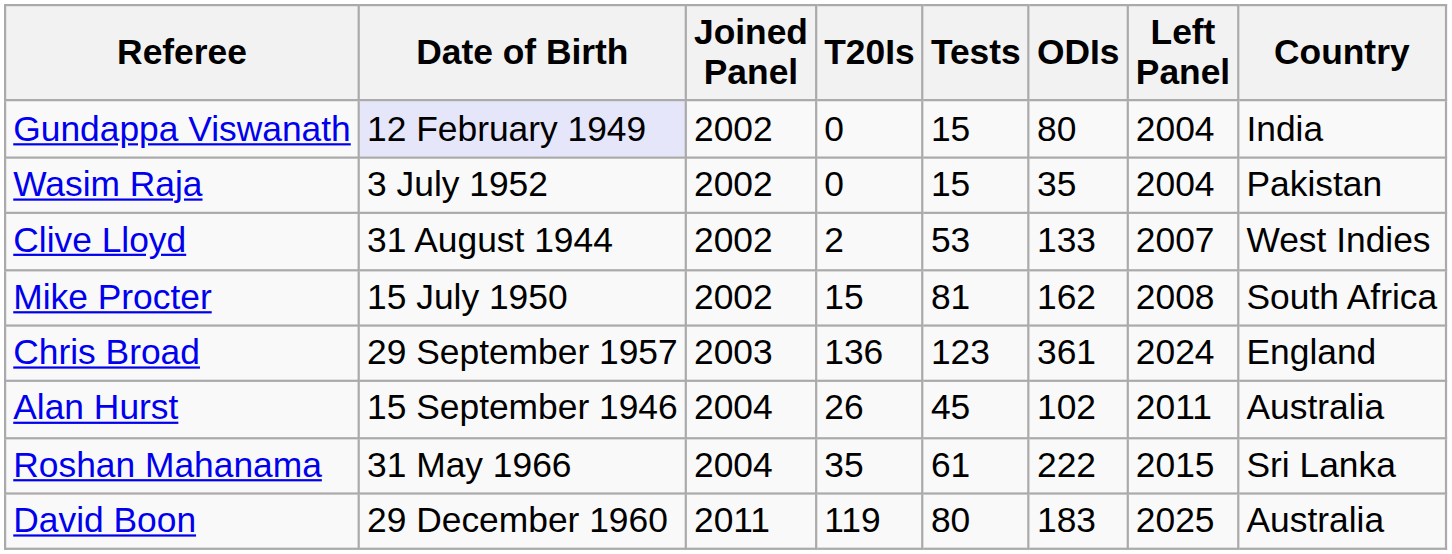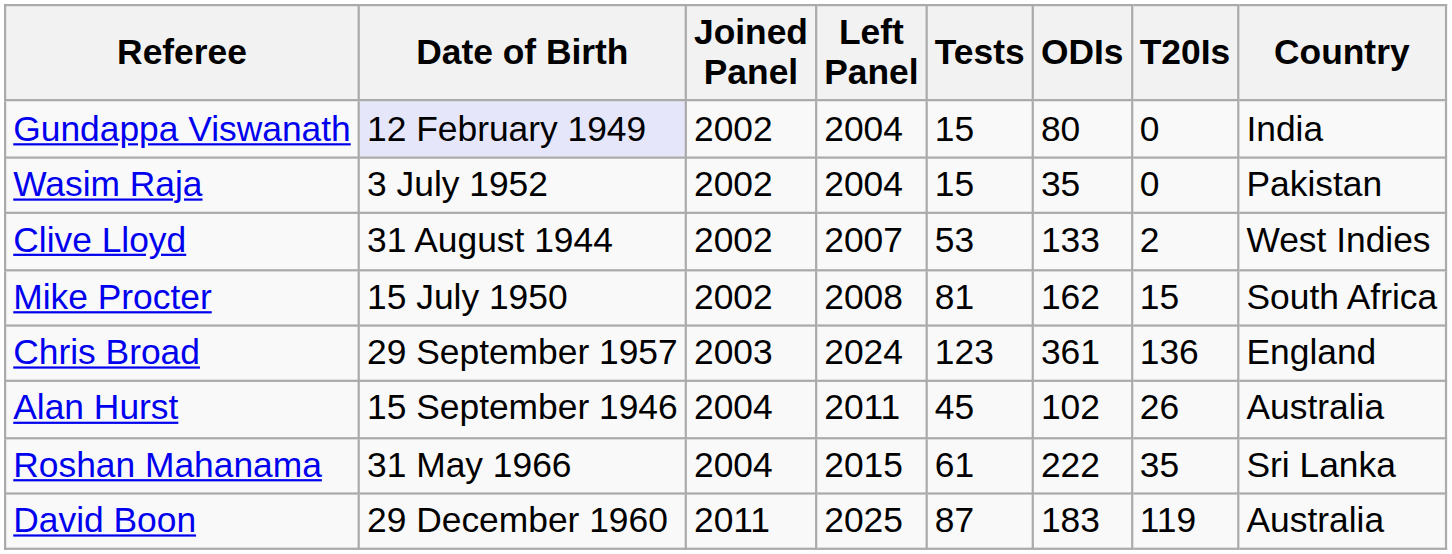columns swapped: Left Panel <-> T20Is
David Boon | Tests: 80 -> 87
